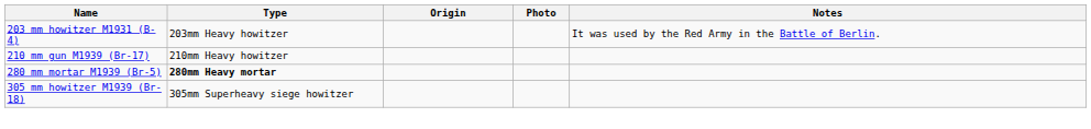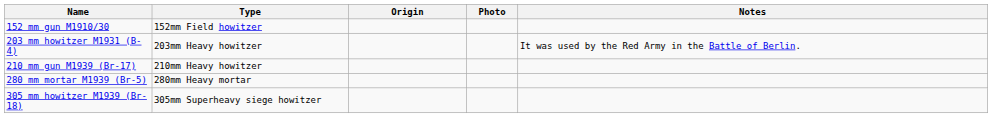+ row: 152 mm gun M1910/30 | 152mm Field howitzer
280 mm mortar M1939 (Br-5) | Type: bold -> normal
